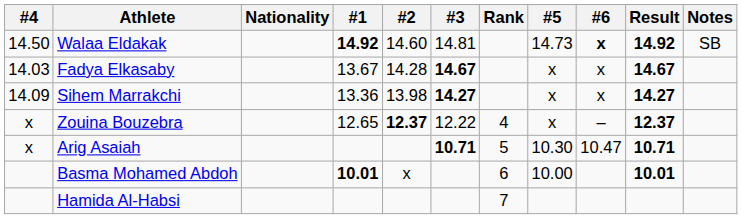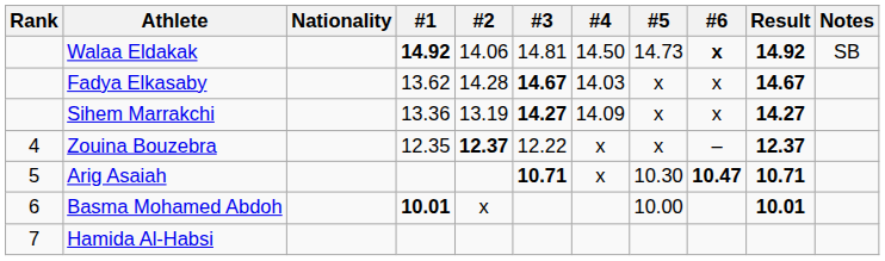columns swapped: Rank <-> #4
Walaa Eldakak | #2: 14.60 -> 14.06
Fadya Elkasaby | #1: 13.67 -> 13.62
Sihem Marrakchi | #2: 13.98 -> 13.19
Zouina Bouzebra | #1: 12.65 -> 12.35
Arig Asaiah | #6: normal -> bold
